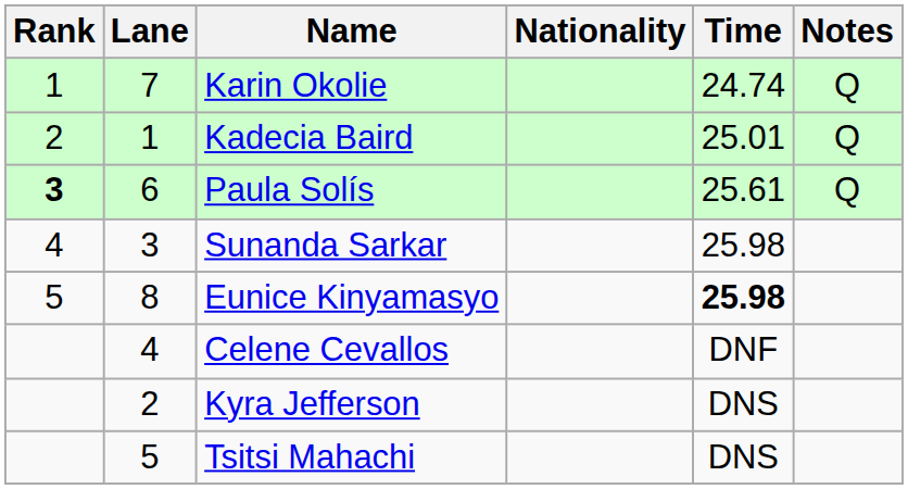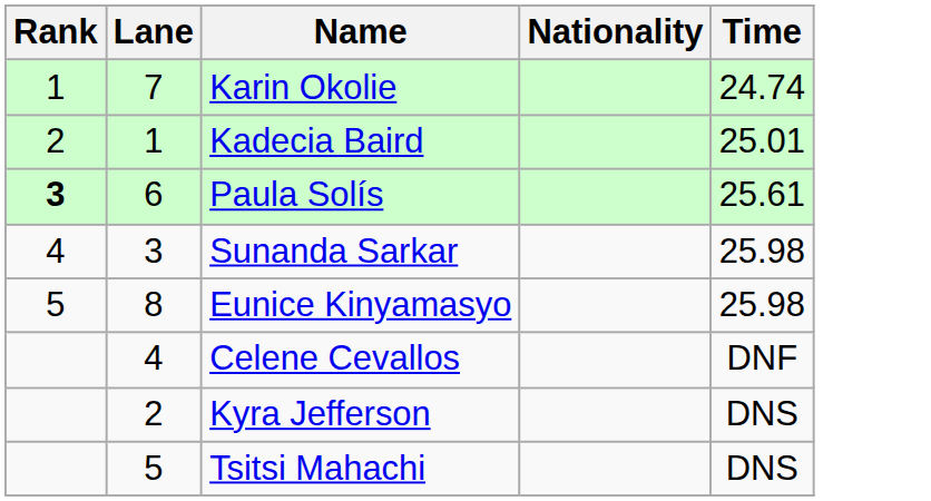- column: Notes | Q | Q | Q
Eunice Kinyamasyo | Time: bold -> normal
